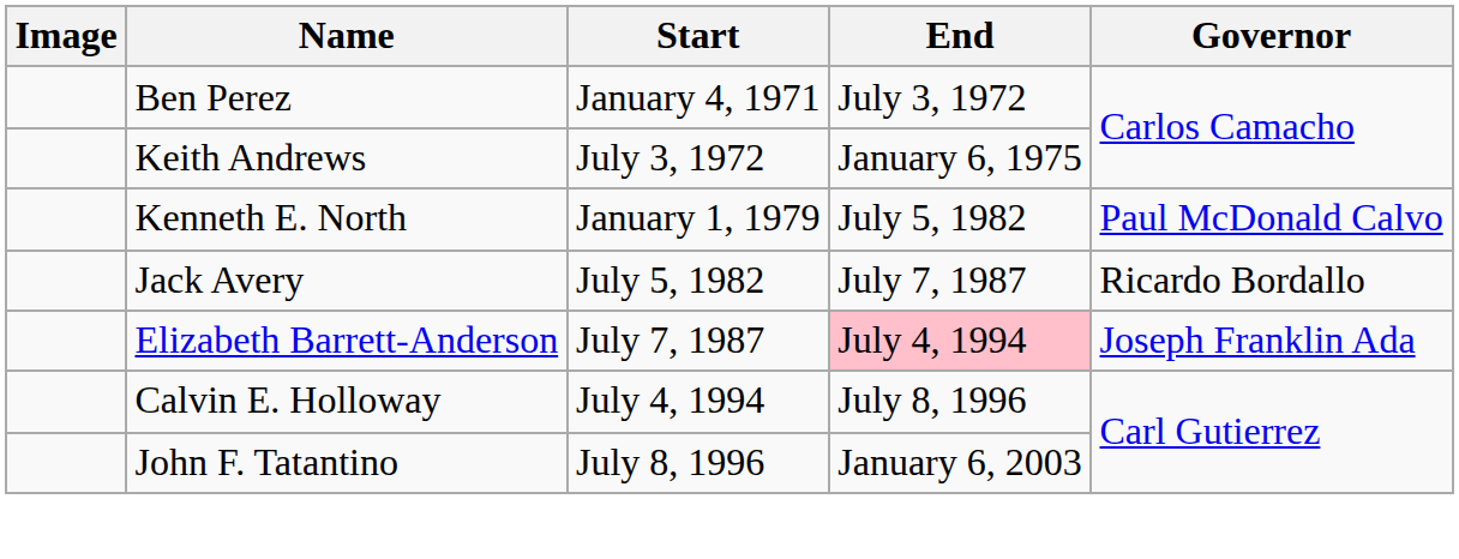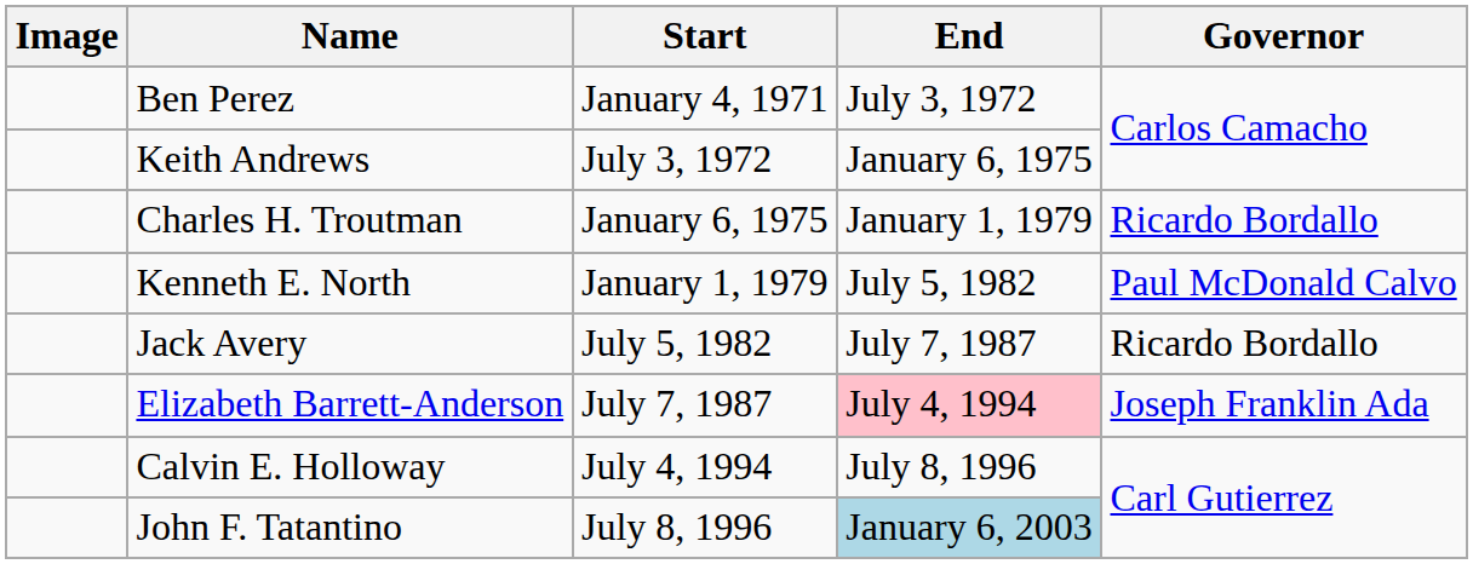+ row: Charles H. Troutman | January 6, 1975 | January 1, 1979 | Ricardo Bordallo
John F. Tatantino | End: no background -> lightblue background
